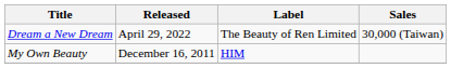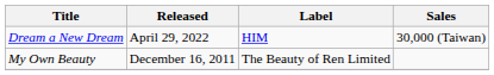Dream a New Dream | Label: The Beauty of Ren Limited -> HIM
My Own Beauty | Label: HIM -> The Beauty of Ren Limited
